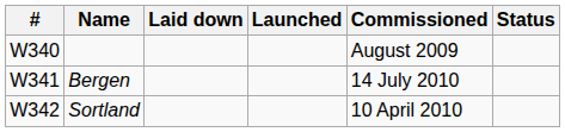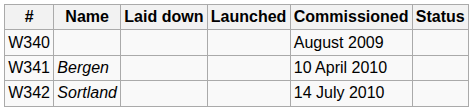Bergen | Commissioned: 14 July 2010 -> 10 April 2010
Sortland | Commissioned: 10 April 2010 -> 14 July 2010
